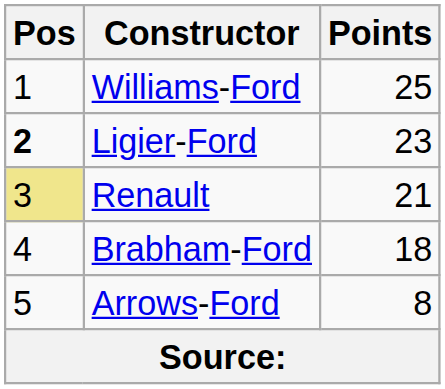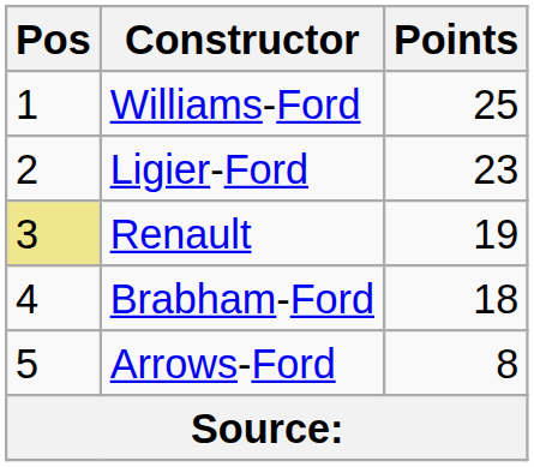Ligier-Ford | Pos: bold -> normal
Renault | Points: 21 -> 19
